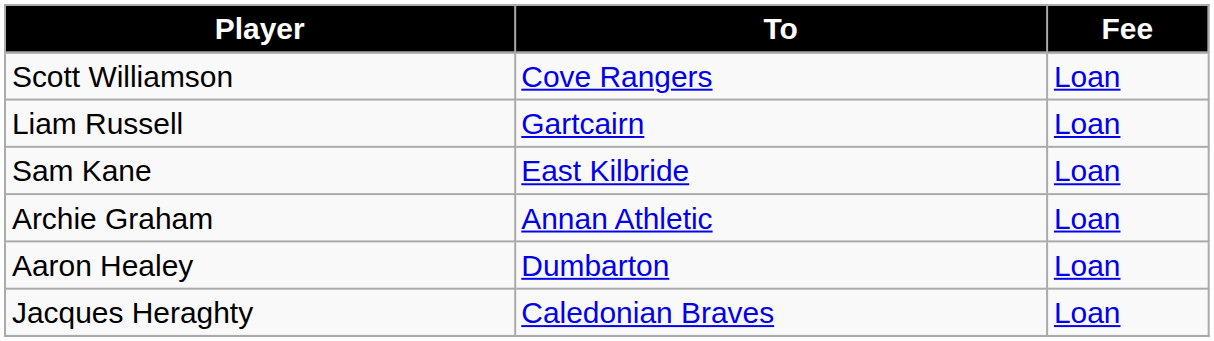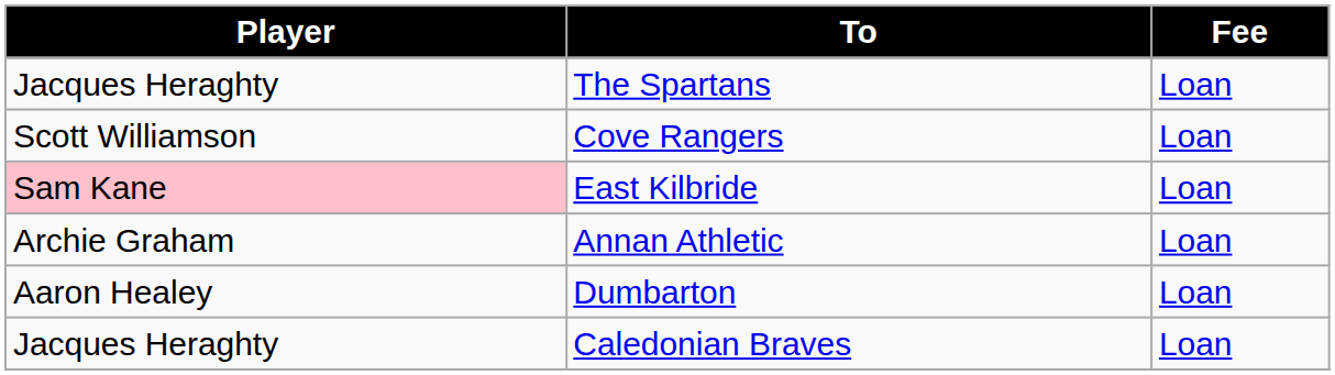+ row: Jacques Heraghty | The Spartans | Loan
- row: Liam Russell | Gartcairn | Loan
East Kilbride | Player: no background -> pink background
